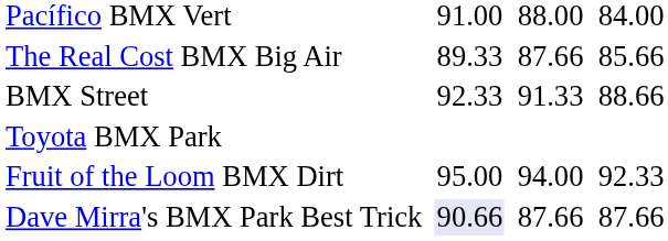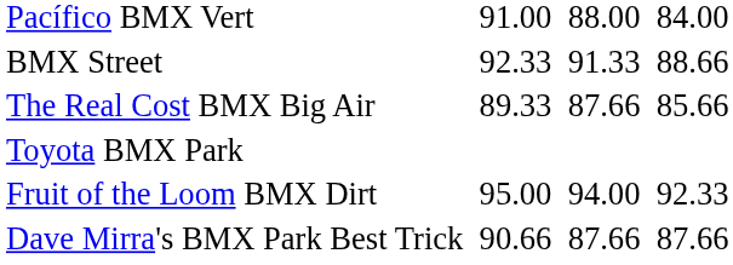rows swapped: BMX Street <-> The Real Cost BMX Big Air
Dave Mirra's BMX Park Best Trick | column 3: lavender background -> no background
